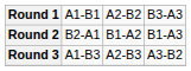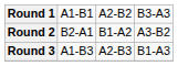Round 2 | column 4: B1-A3 -> A3-B2
Round 3 | column 4: A3-B2 -> B1-A3
